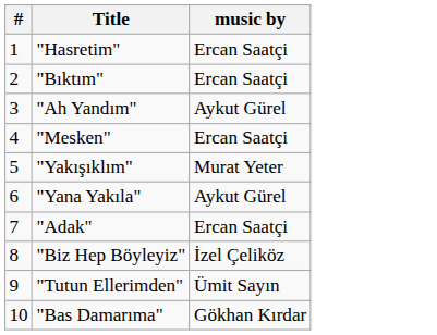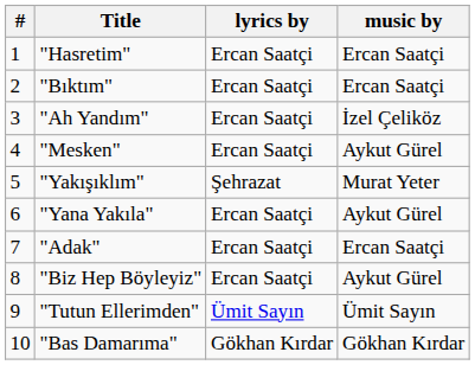+ column: lyrics by | Ercan Saatçi | Ercan Saatçi | Ercan Saatçi | Ercan Saatçi | Şehrazat | Ercan Saatçi | Ercan Saatçi | Ercan Saatçi | Ümit Sayın | Gökhan Kırdar
"Ah Yandım" | music by: Aykut Gürel -> İzel Çeliköz
"Mesken" | music by: Ercan Saatçi -> Aykut Gürel
"Biz Hep Böyleyiz" | music by: İzel Çeliköz -> Aykut Gürel
